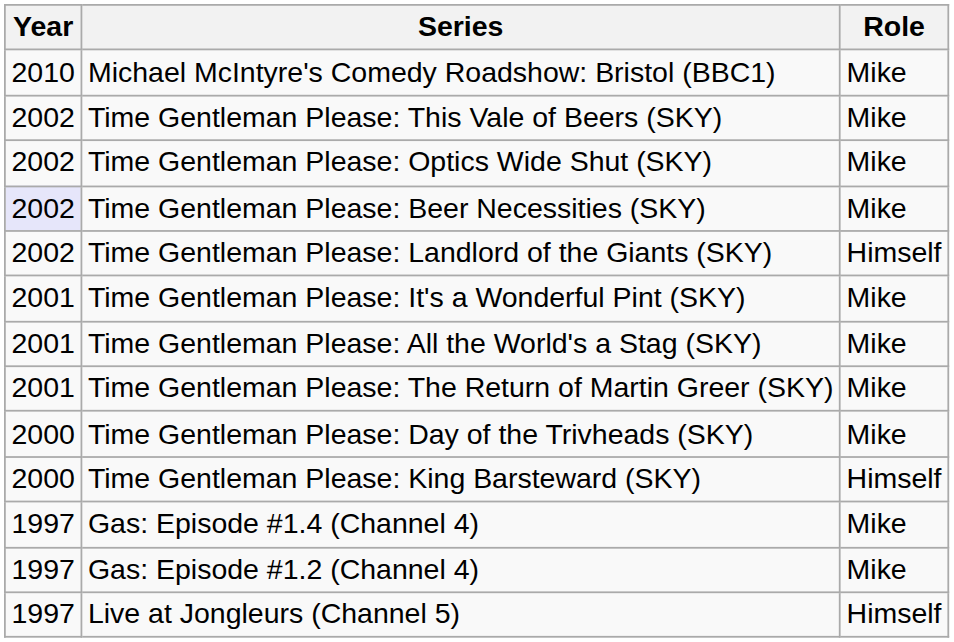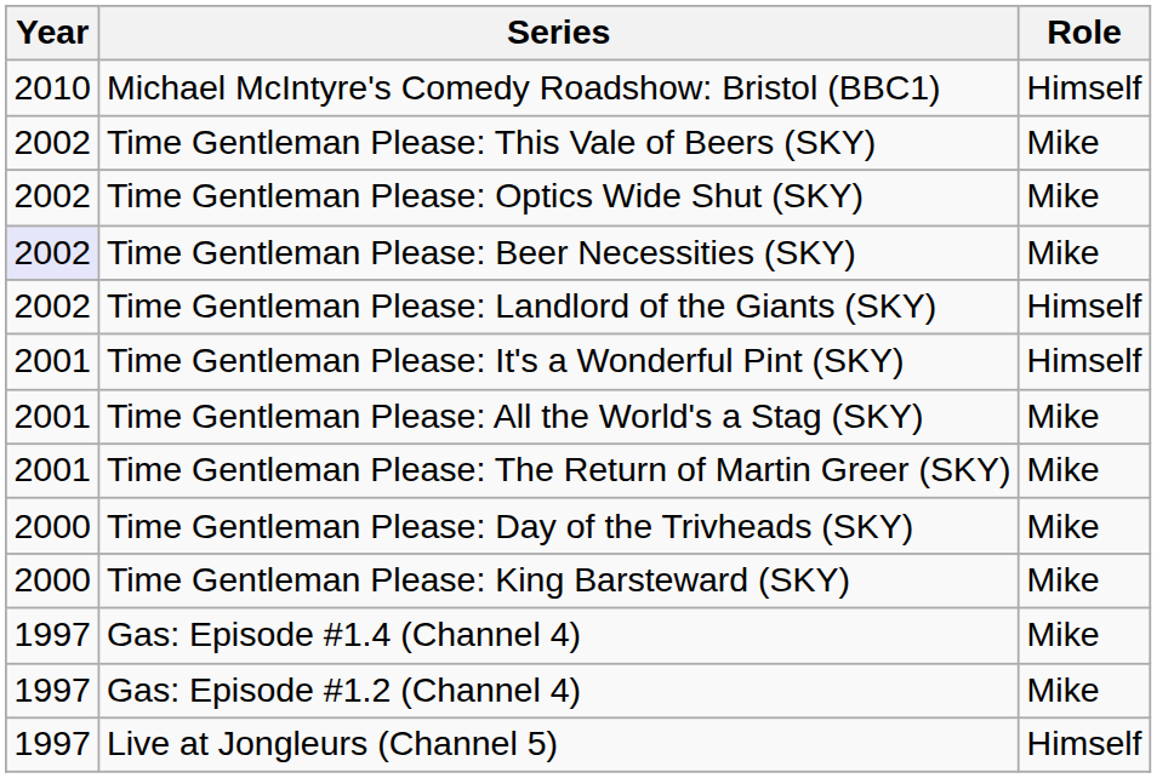Michael McIntyre's Comedy Roadshow: Bristol (BBC1) | Role: Mike -> Himself
Time Gentleman Please: It's a Wonderful Pint (SKY) | Role: Mike -> Himself
Time Gentleman Please: King Barsteward (SKY) | Role: Himself -> Mike
